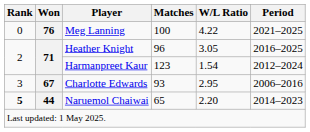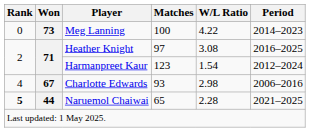Meg Lanning | Won: 76 -> 73
Meg Lanning | Period: 2021–2025 -> 2014–2023
Heather Knight | Matches: 96 -> 97
Heather Knight | W/L Ratio: 3.05 -> 3.08
Charlotte Edwards | Rank: 3 -> 4
Charlotte Edwards | W/L Ratio: 2.95 -> 2.98
Naruemol Chaiwai | W/L Ratio: 2.20 -> 2.28
Naruemol Chaiwai | Period: 2014–2023 -> 2021–2025
